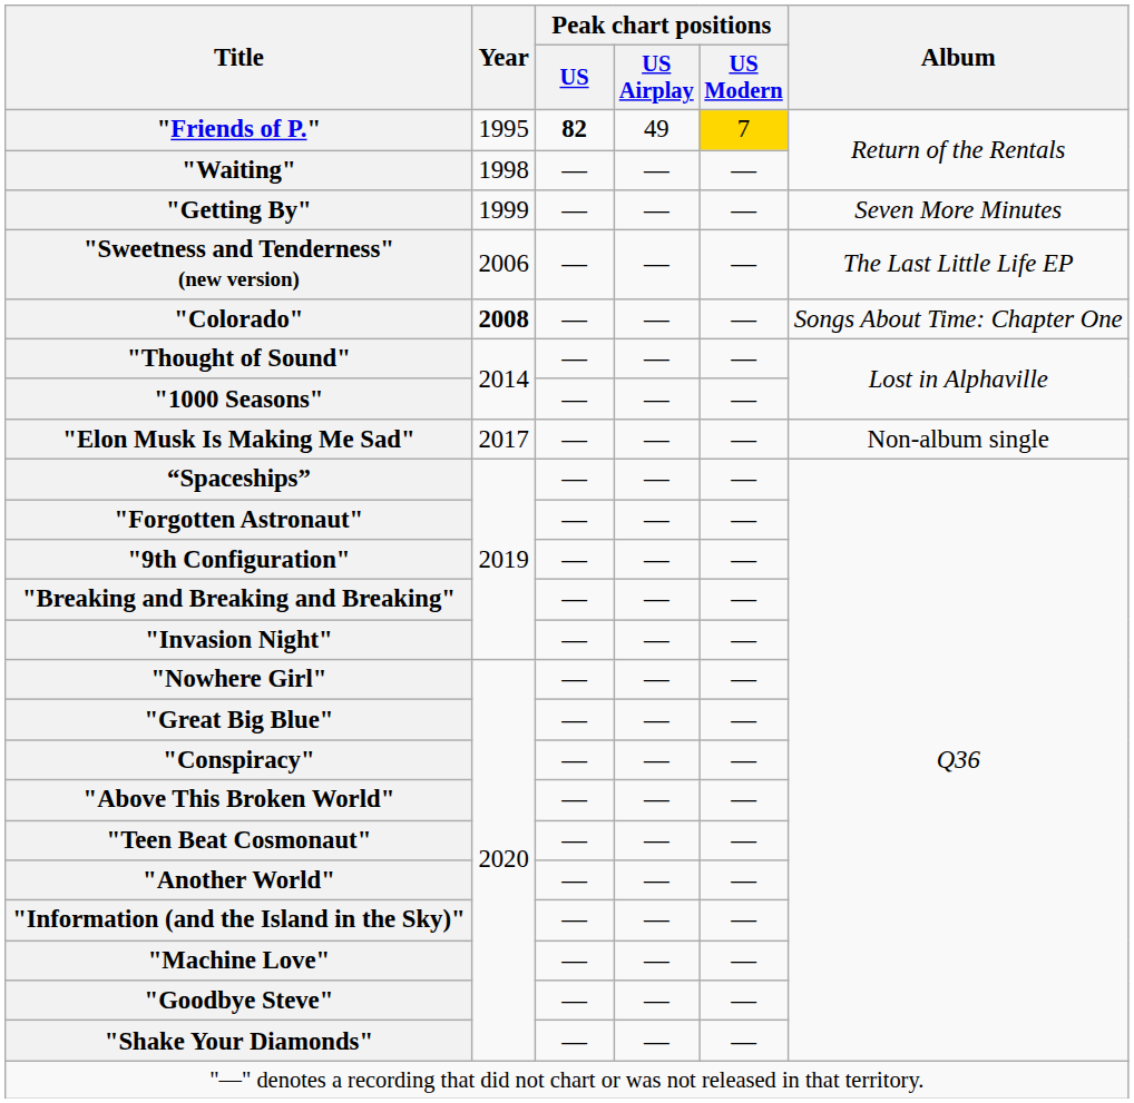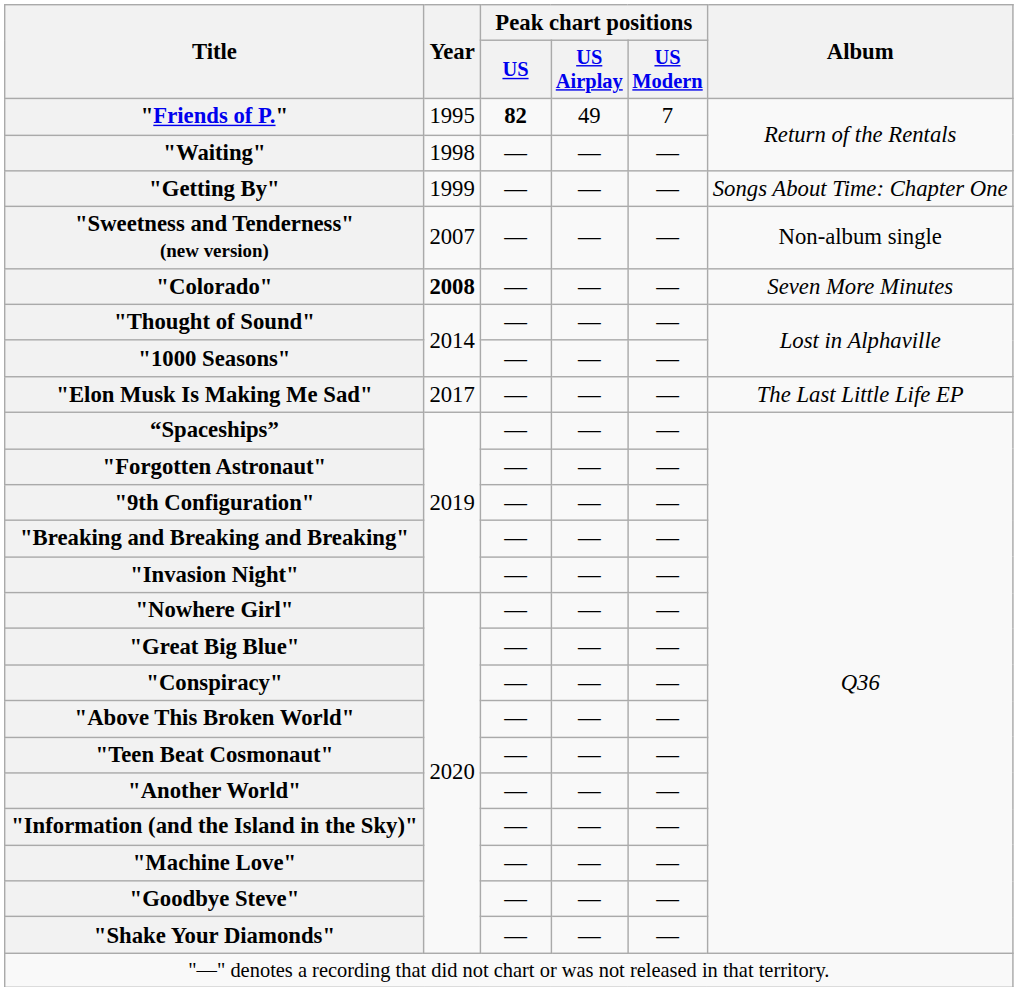"Friends of P." | Peak chart positions / US Modern: gold background -> no background
"Getting By" | Album: Seven More Minutes -> Songs About Time: Chapter One
"Sweetness and Tenderness" (new version) | Year: 2006 -> 2007
"Sweetness and Tenderness" (new version) | Album: The Last Little Life EP -> Non-album single
"Colorado" | Album: Songs About Time: Chapter One -> Seven More Minutes
"Elon Musk Is Making Me Sad" | Album: Non-album single -> The Last Little Life EP
